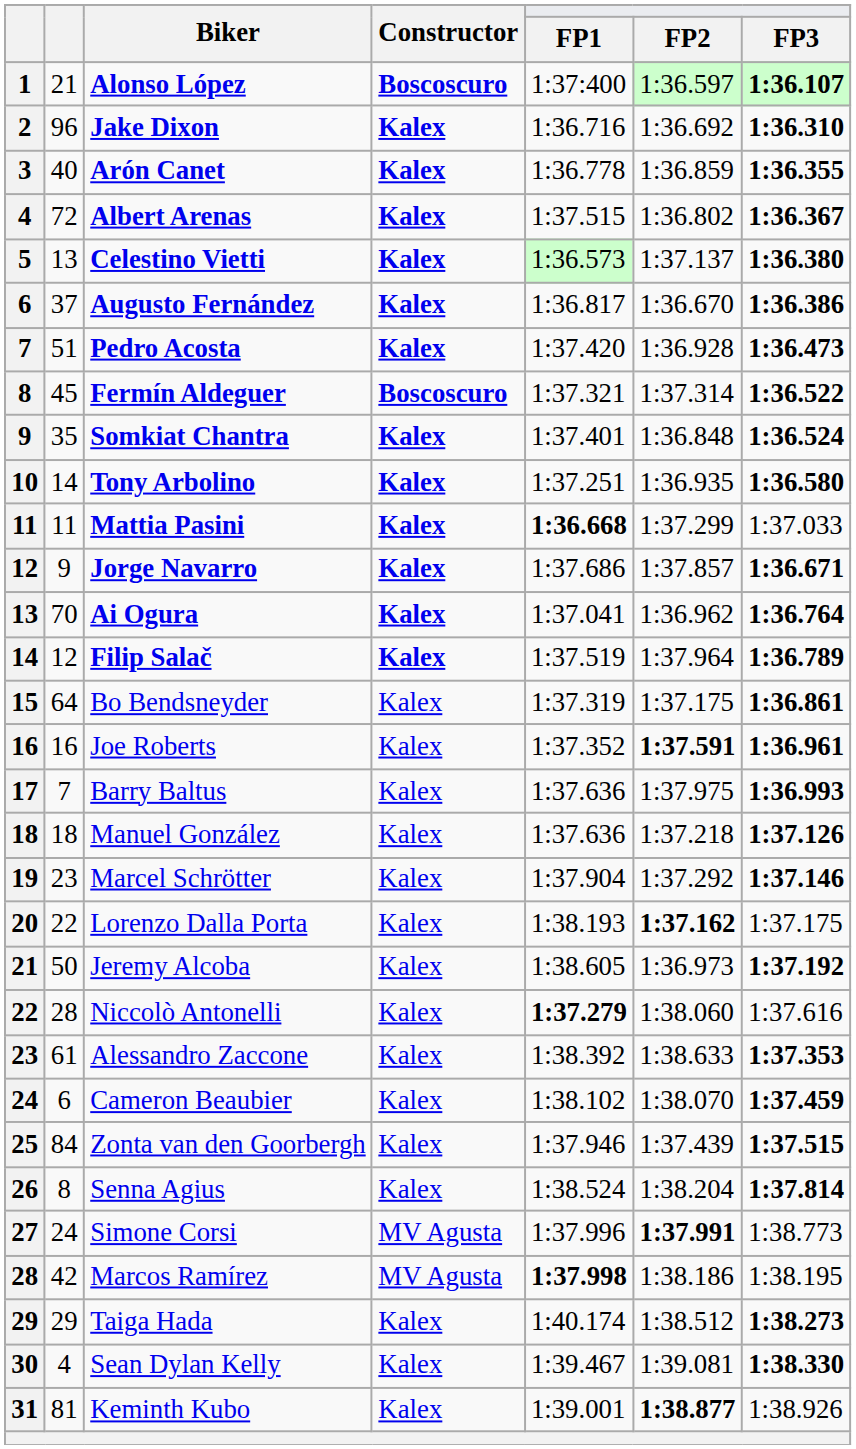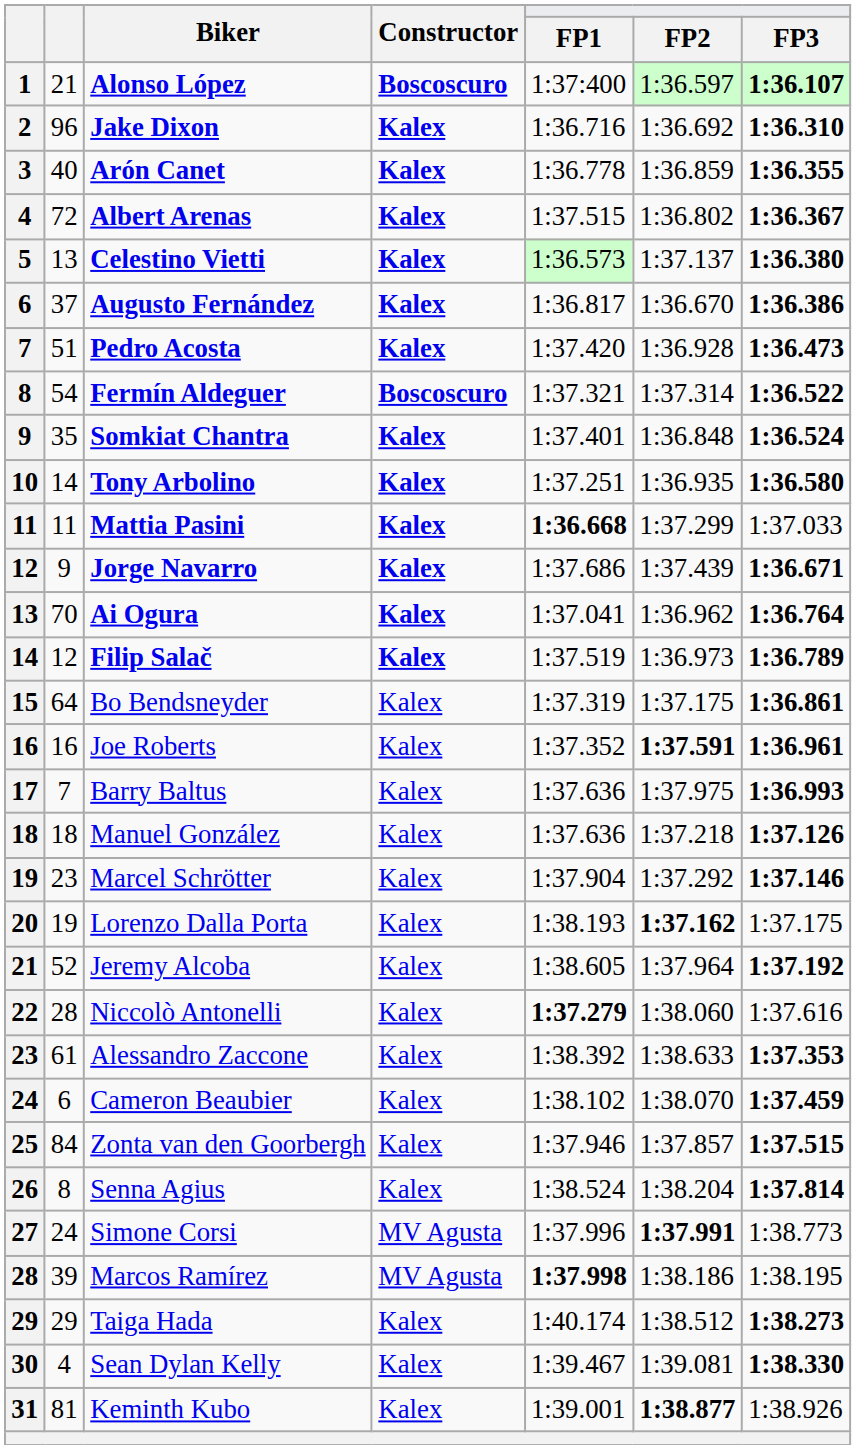Fermín Aldeguer | column 2: 45 -> 54
Jorge Navarro | FP2: 1:37.857 -> 1:37.439
Filip Salač | FP2: 1:37.964 -> 1:36.973
Lorenzo Dalla Porta | column 2: 22 -> 19
Jeremy Alcoba | column 2: 50 -> 52
Jeremy Alcoba | FP2: 1:36.973 -> 1:37.964
Zonta van den Goorbergh | FP2: 1:37.439 -> 1:37.857
Marcos Ramírez | column 2: 42 -> 39
